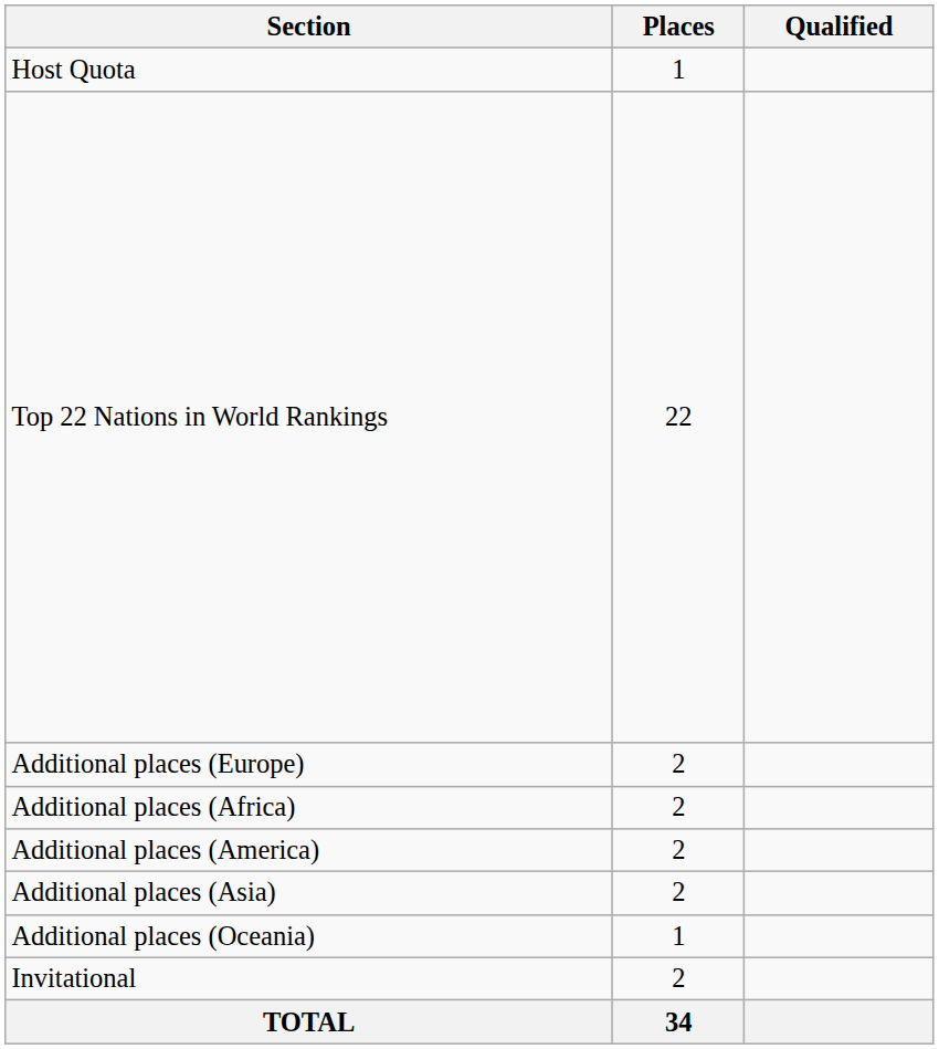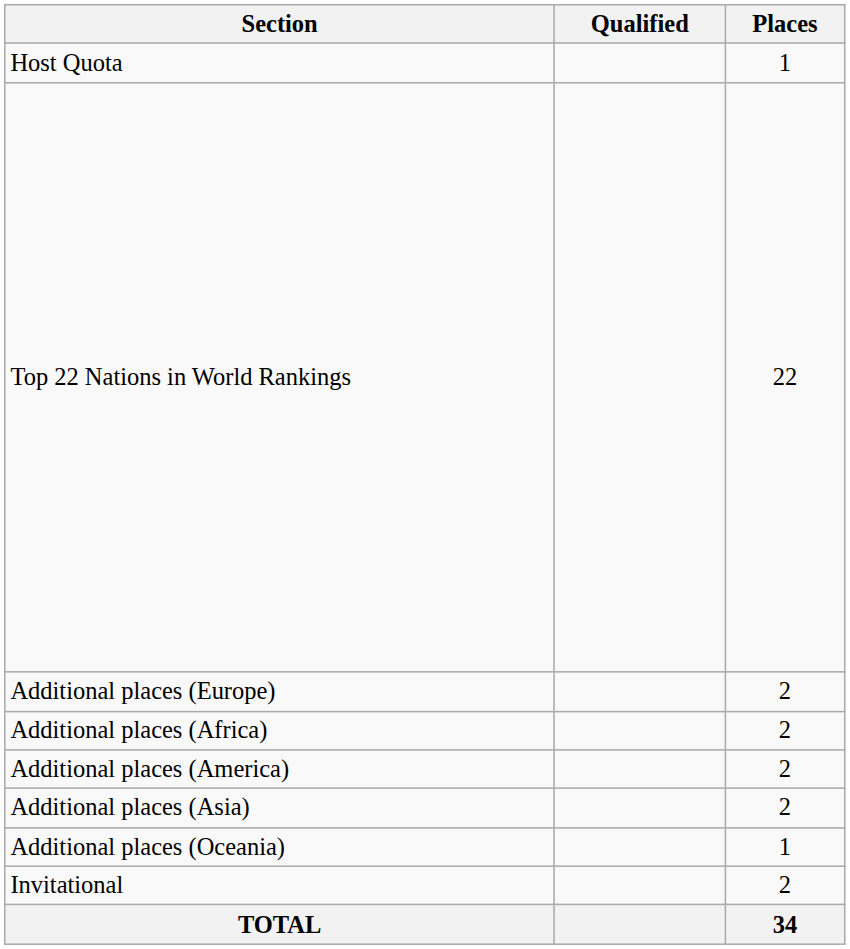columns swapped: Places <-> Qualified
